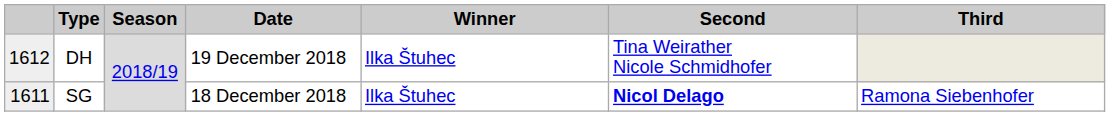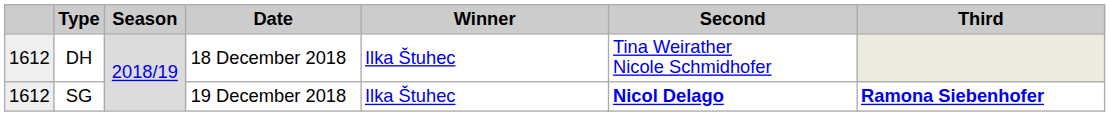DH | Date: 19 December 2018 -> 18 December 2018
SG | column 1: 1611 -> 1612
SG | Date: 18 December 2018 -> 19 December 2018
SG | Third: normal -> bold
